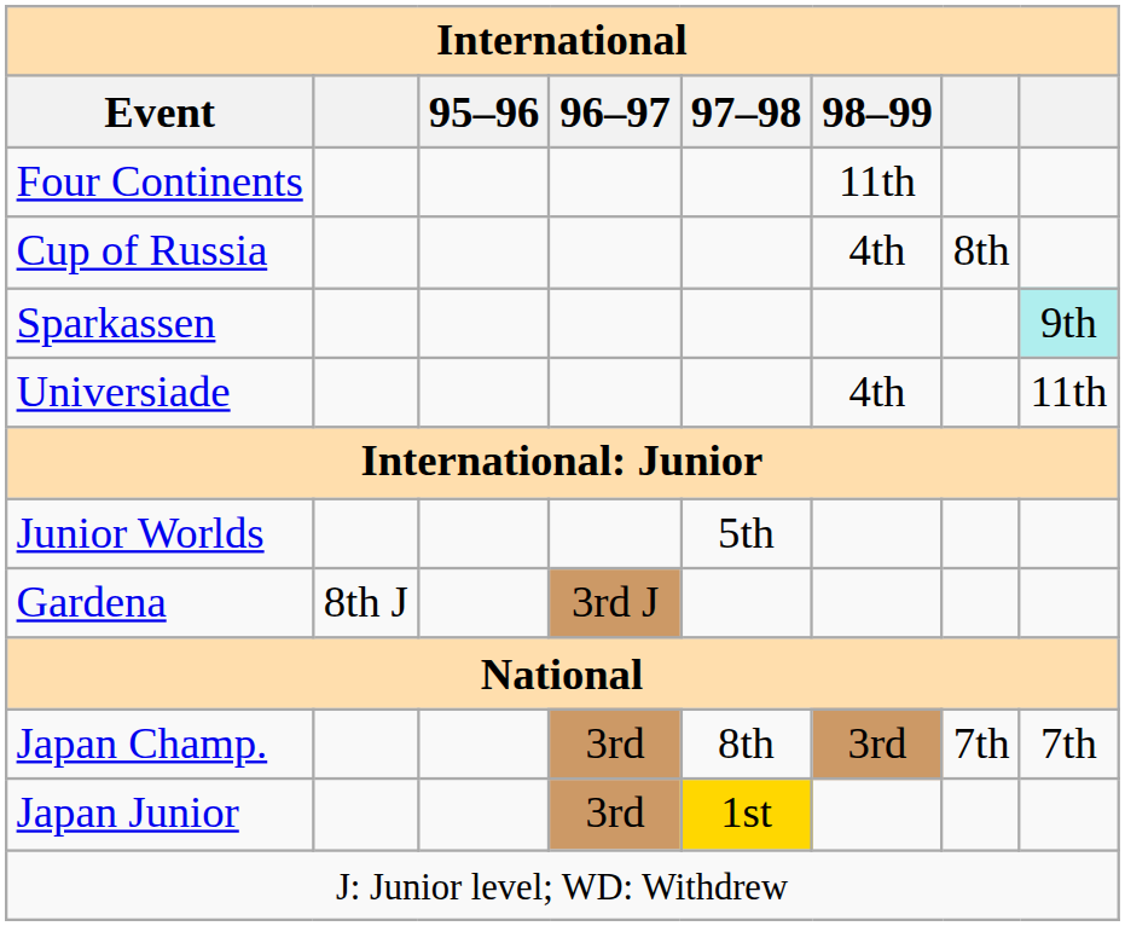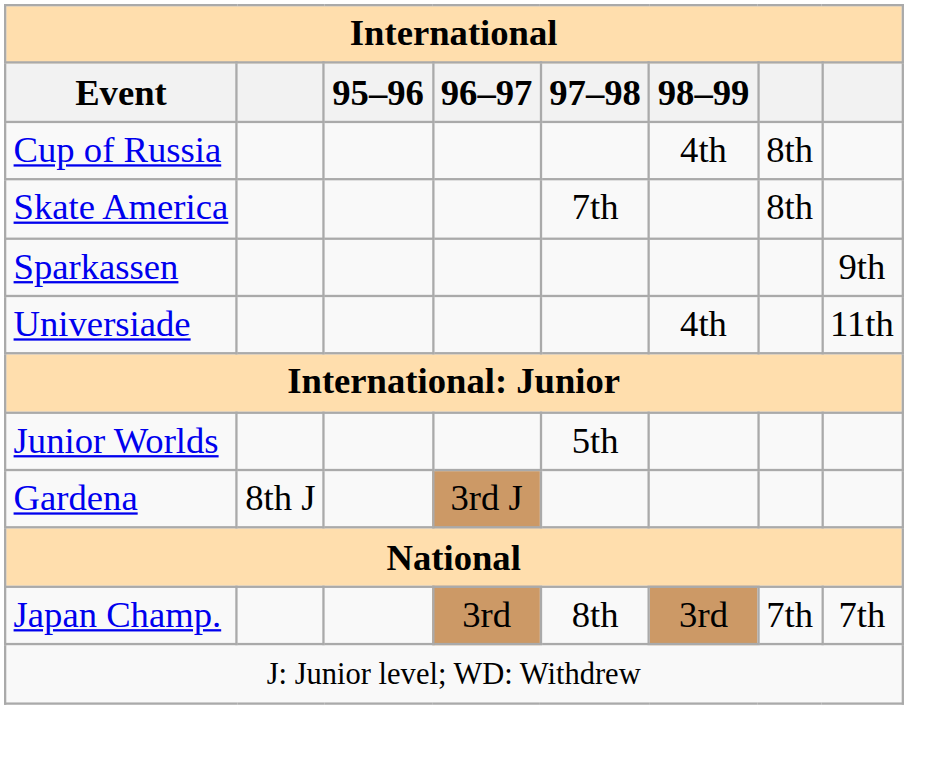- row: Four Continents | 11th
+ row: Skate America | 7th | 8th
Sparkassen | column 8: paleturquoise background -> no background
- row: Japan Junior | 3rd | 1st
